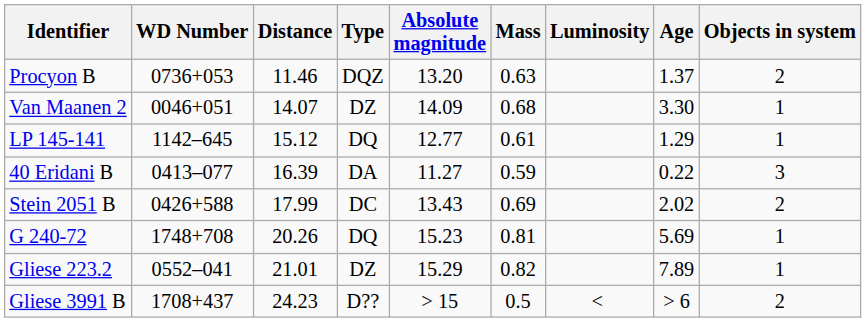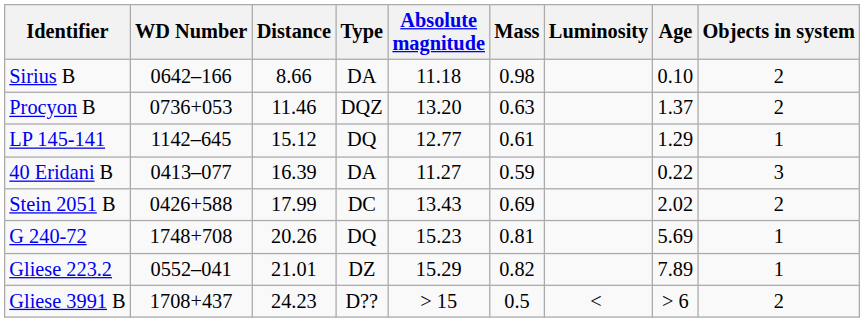+ row: Sirius B | 0642–166 | 8.66 | DA | 11.18 | 0.98 | 0.10 | 2
- row: Van Maanen 2 | 0046+051 | 14.07 | DZ | 14.09 | 0.68 | 3.30 | 1
